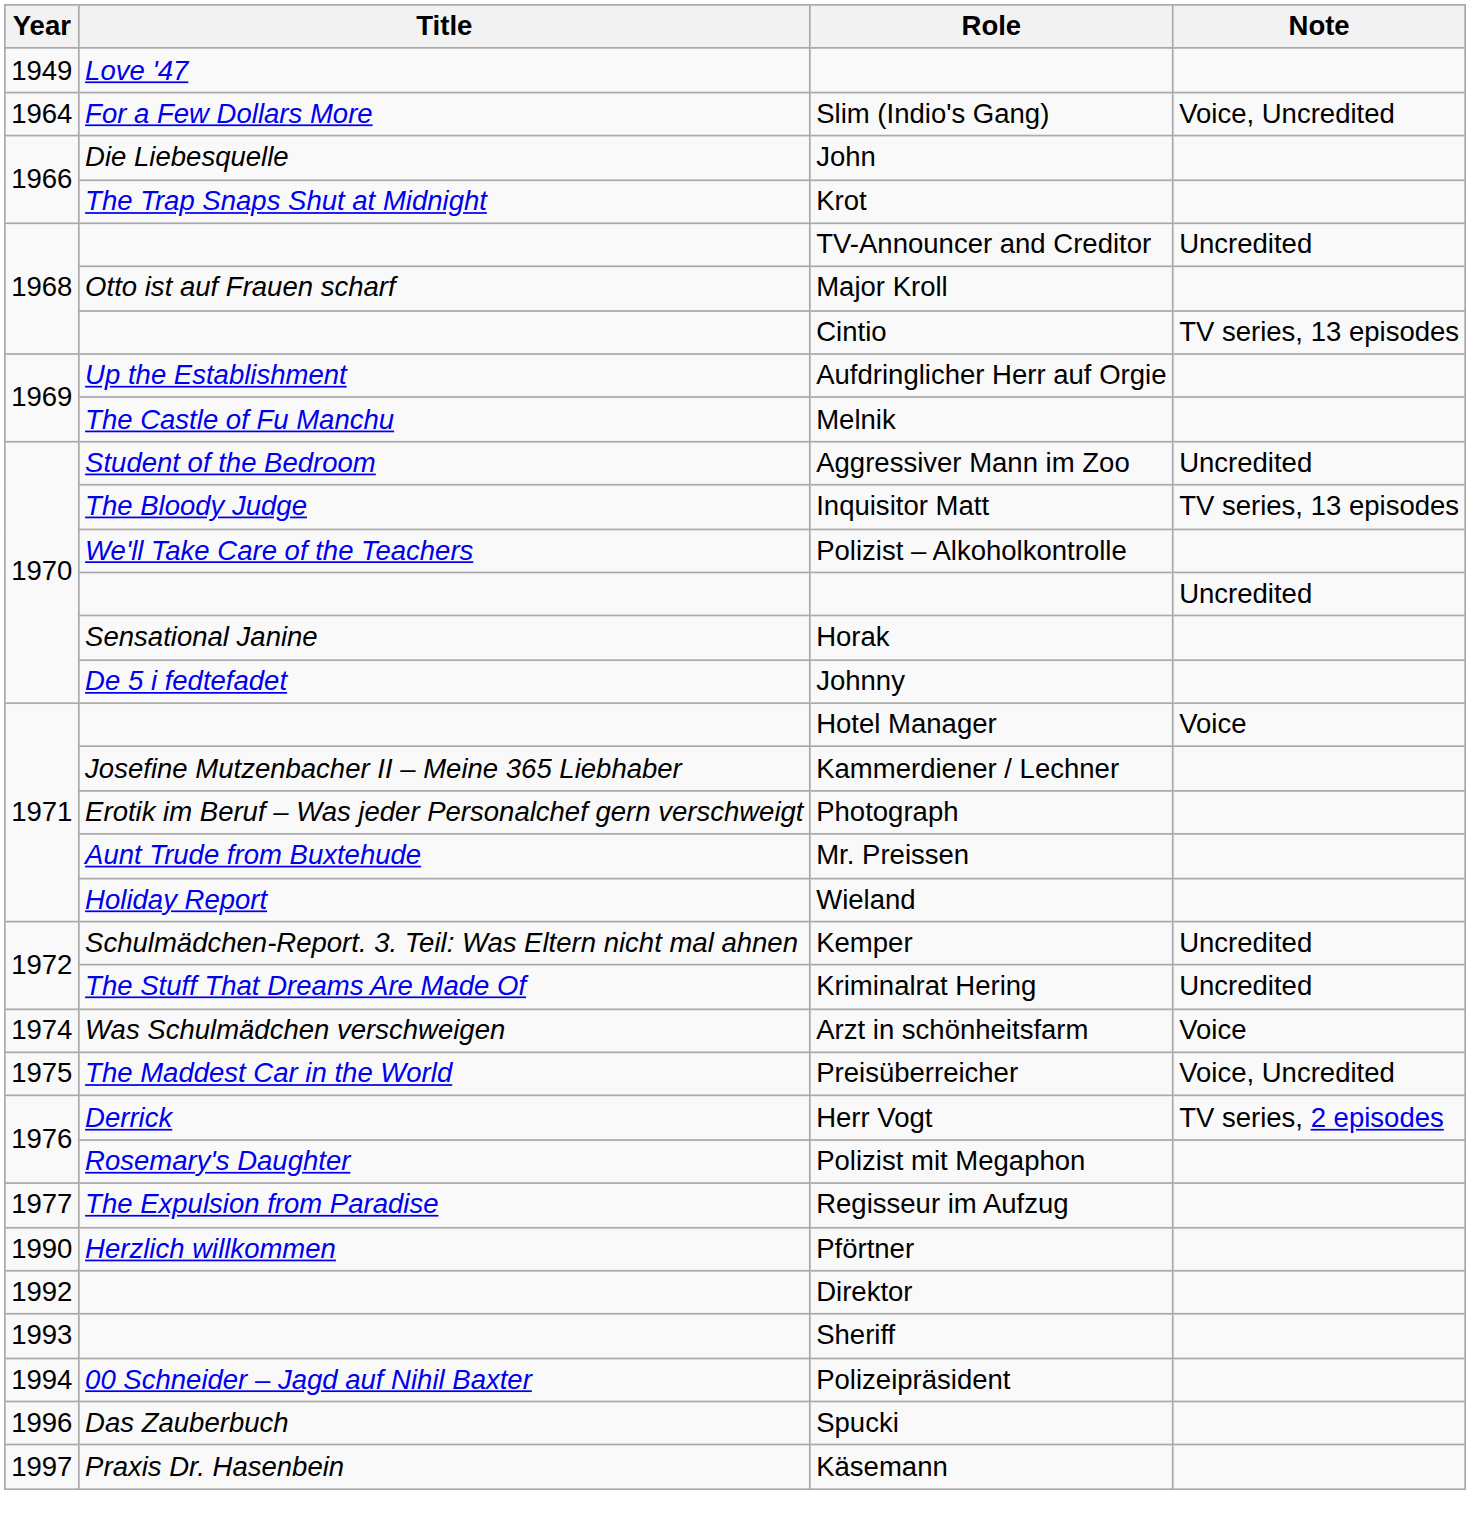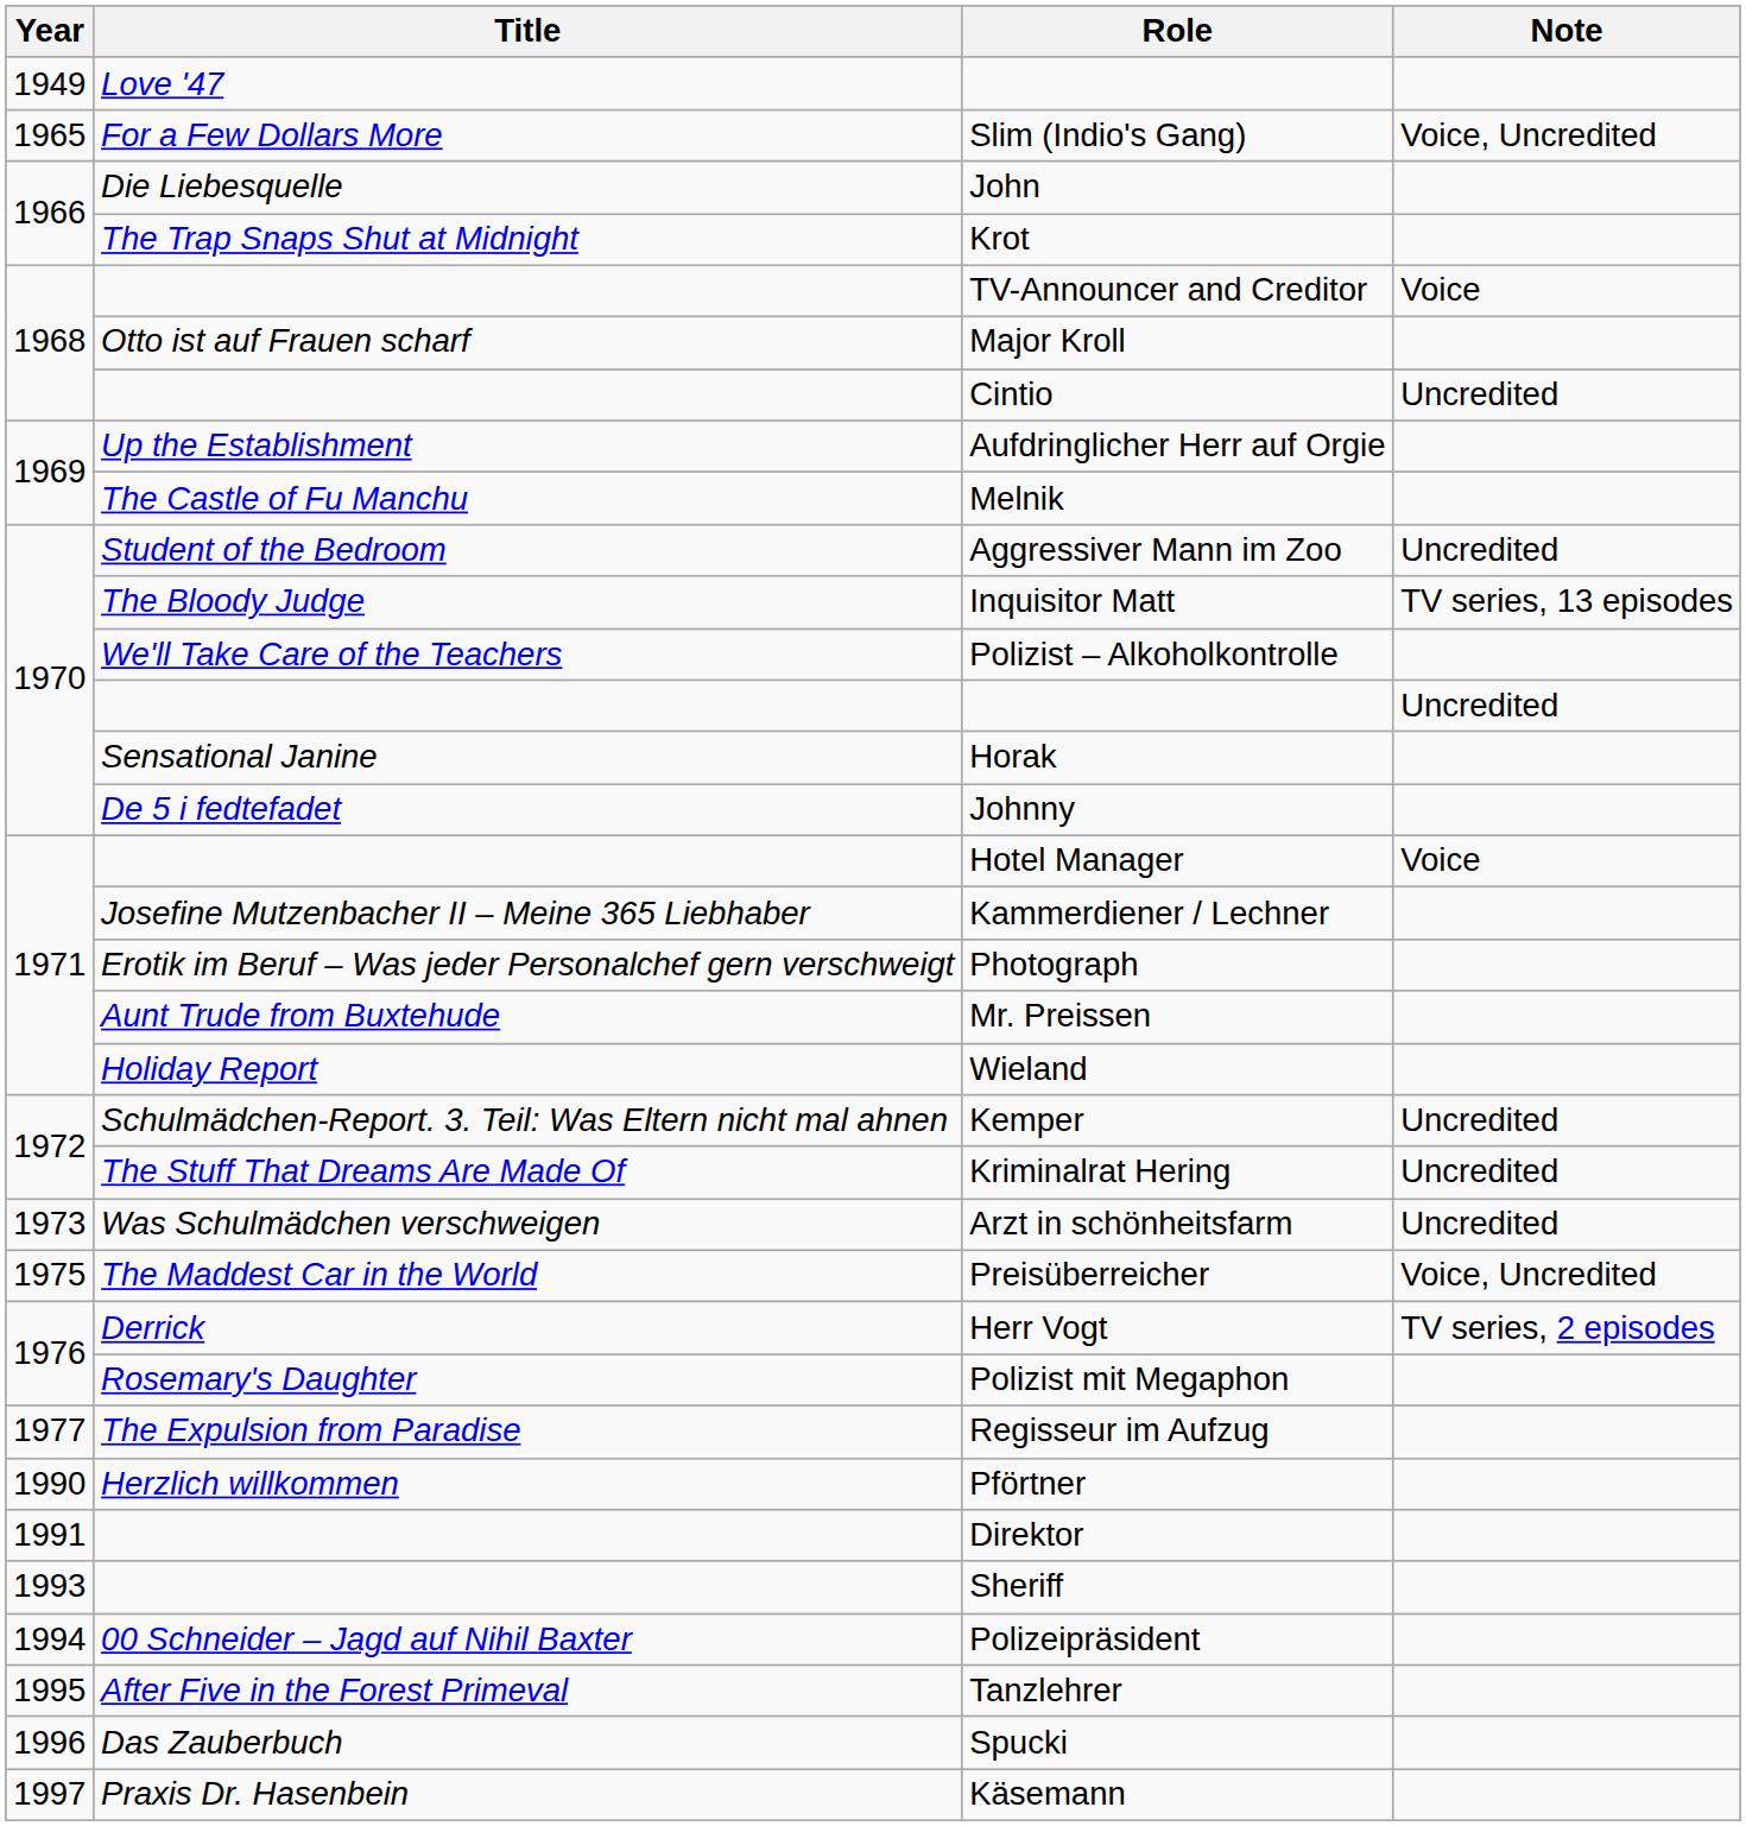Slim (Indio's Gang) | Year: 1964 -> 1965
TV-Announcer and Creditor | Note: Uncredited -> Voice
Cintio | Note: TV series, 13 episodes -> Uncredited
Arzt in schönheitsfarm | Year: 1974 -> 1973
Arzt in schönheitsfarm | Note: Voice -> Uncredited
Direktor | Year: 1992 -> 1991
+ row: 1995 | After Five in the Forest Primeval | Tanzlehrer
